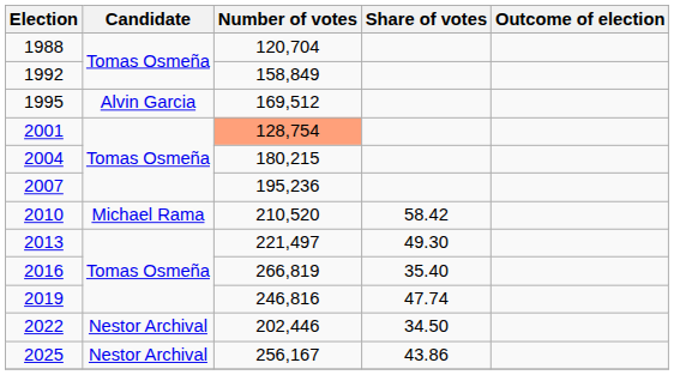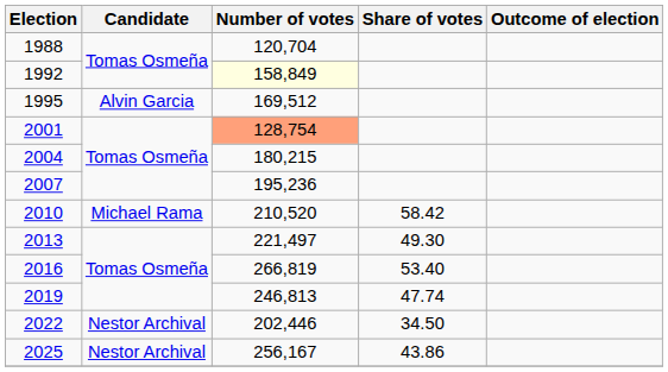1992 | Number of votes: no background -> lightyellow background
2016 | Share of votes: 35.40 -> 53.40
2019 | Number of votes: 246,816 -> 246,813
